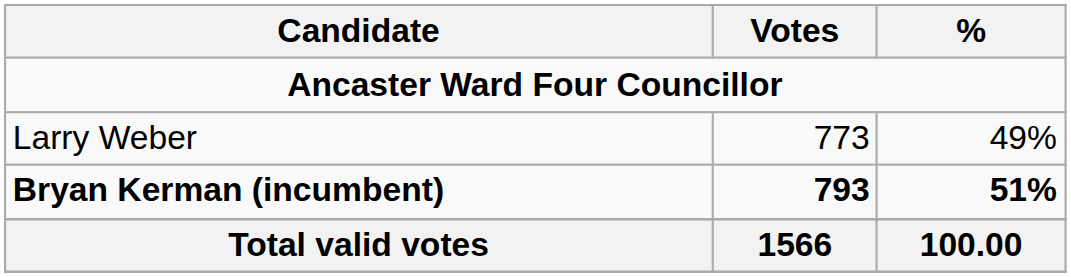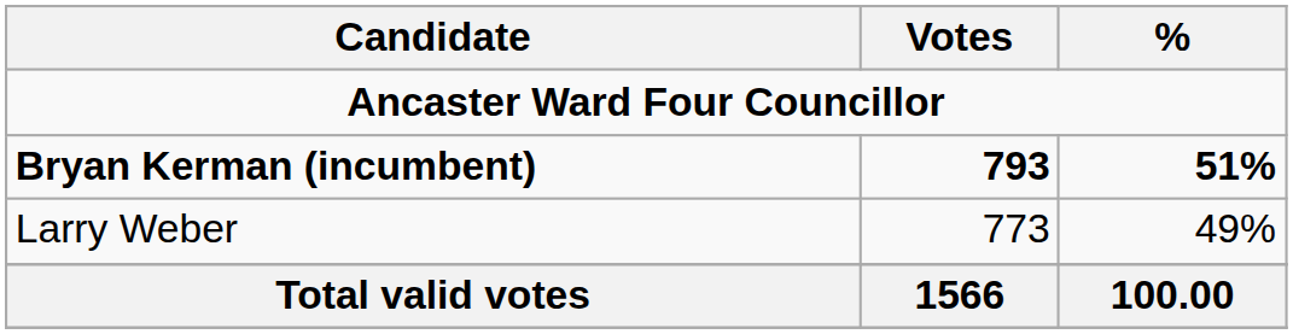rows swapped: Bryan Kerman (incumbent) <-> Larry Weber
